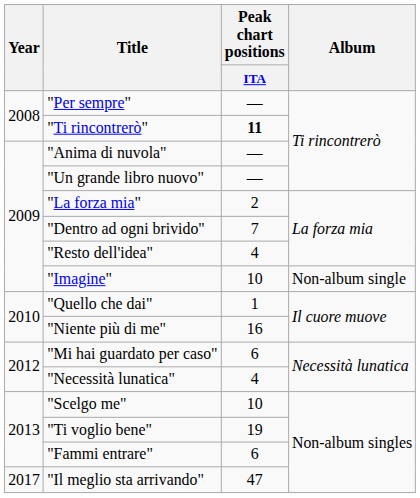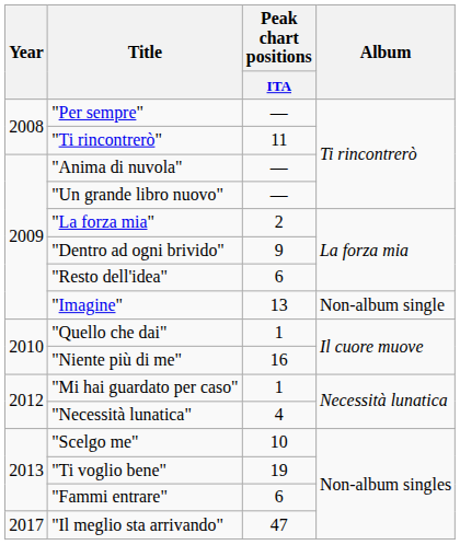"Ti rincontrerò" | Peak chart positions / ITA: bold -> normal
"Dentro ad ogni brivido" | Peak chart positions / ITA: 7 -> 9
"Resto dell'idea" | Peak chart positions / ITA: 4 -> 6
"Imagine" | Peak chart positions / ITA: 10 -> 13
"Mi hai guardato per caso" | Peak chart positions / ITA: 6 -> 1
